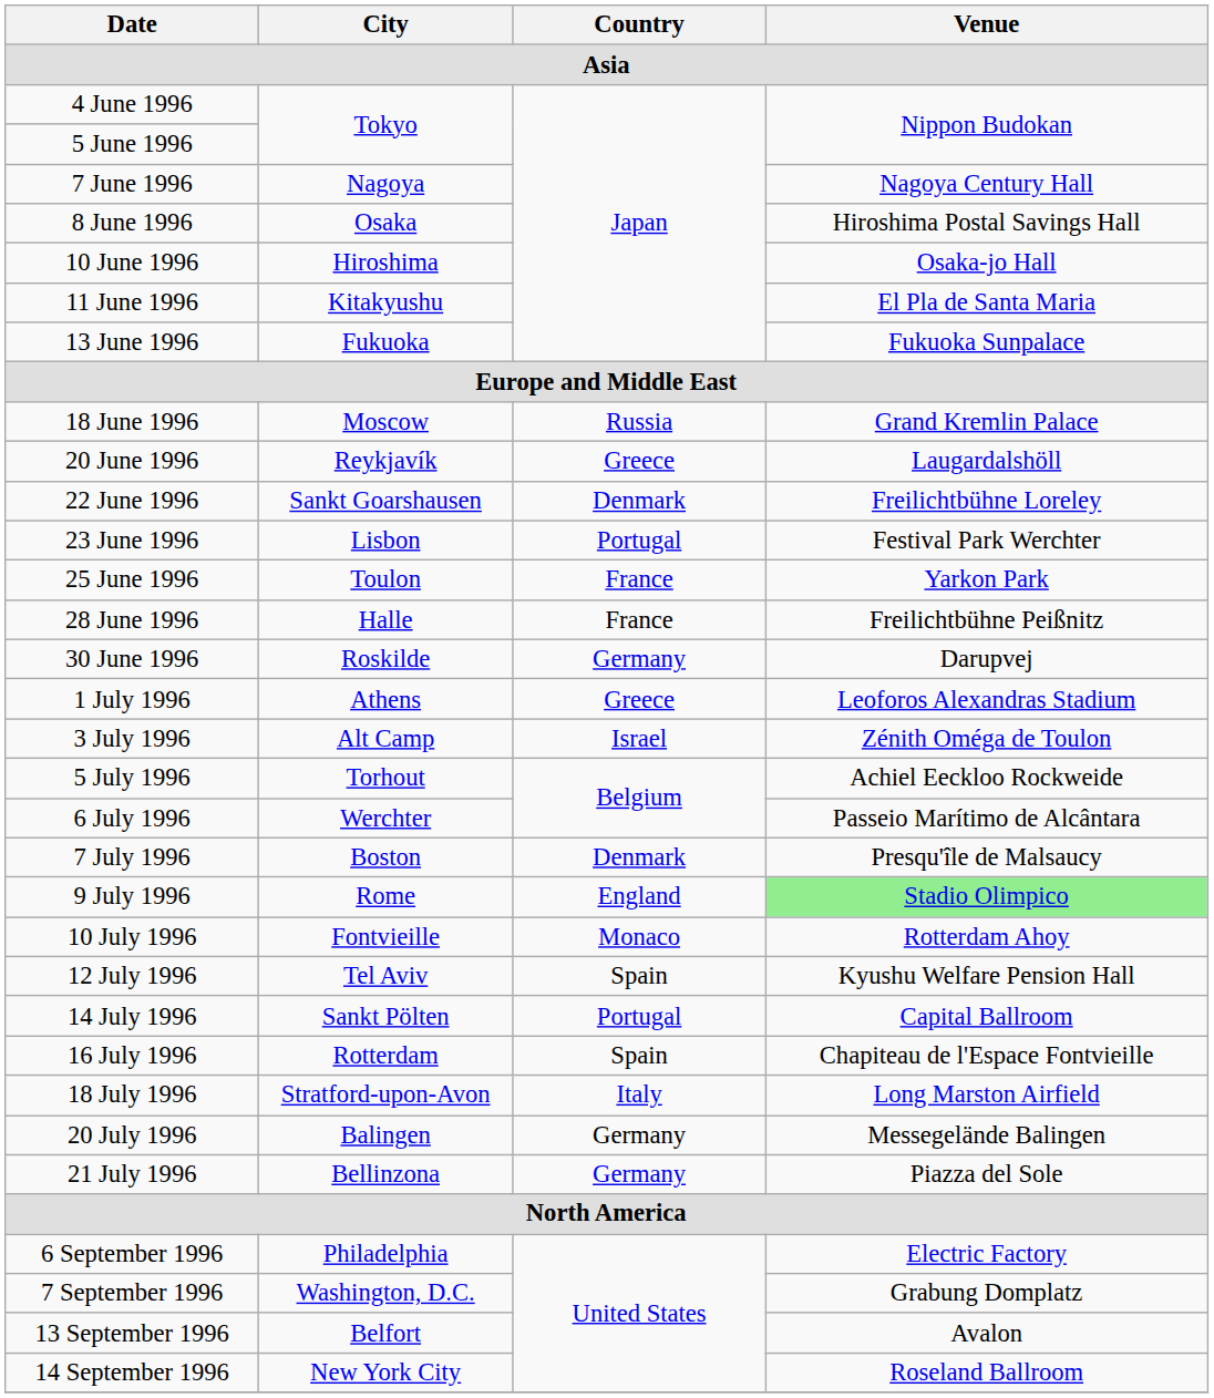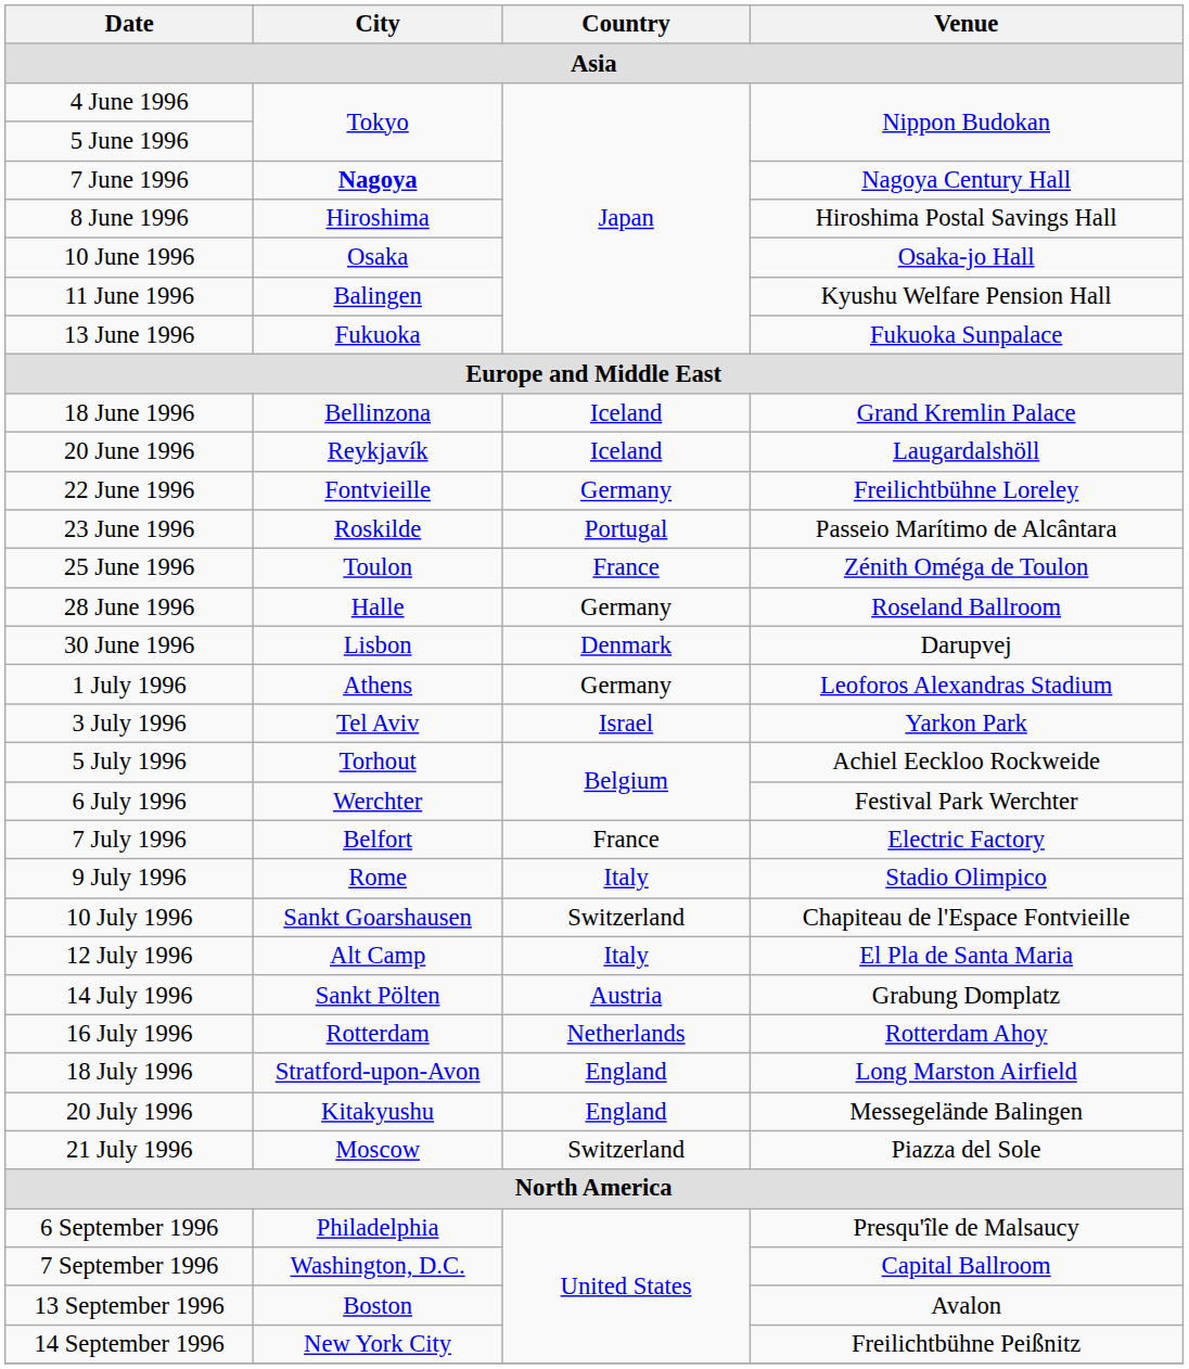7 June 1996 | City / Asia: normal -> bold
8 June 1996 | City / Asia: Osaka -> Hiroshima
10 June 1996 | City / Asia: Hiroshima -> Osaka
11 June 1996 | City / Asia: Kitakyushu -> Balingen
11 June 1996 | Venue / Asia: El Pla de Santa Maria -> Kyushu Welfare Pension Hall
18 June 1996 | City / Asia: Moscow -> Bellinzona
18 June 1996 | Country / Asia: Russia -> Iceland
20 June 1996 | Country / Asia: Greece -> Iceland
22 June 1996 | City / Asia: Sankt Goarshausen -> Fontvieille
22 June 1996 | Country / Asia: Denmark -> Germany
23 June 1996 | City / Asia: Lisbon -> Roskilde
23 June 1996 | Venue / Asia: Festival Park Werchter -> Passeio Marítimo de Alcântara
25 June 1996 | Venue / Asia: Yarkon Park -> Zénith Oméga de Toulon
28 June 1996 | Country / Asia: France -> Germany
28 June 1996 | Venue / Asia: Freilichtbühne Peißnitz -> Roseland Ballroom
30 June 1996 | City / Asia: Roskilde -> Lisbon
30 June 1996 | Country / Asia: Germany -> Denmark
1 July 1996 | Country / Asia: Greece -> Germany
3 July 1996 | City / Asia: Alt Camp -> Tel Aviv
3 July 1996 | Venue / Asia: Zénith Oméga de Toulon -> Yarkon Park
6 July 1996 | Venue / Asia: Passeio Marítimo de Alcântara -> Festival Park Werchter
7 July 1996 | City / Asia: Boston -> Belfort
7 July 1996 | Country / Asia: Denmark -> France
7 July 1996 | Venue / Asia: Presqu'île de Malsaucy -> Electric Factory
9 July 1996 | Country / Asia: England -> Italy
9 July 1996 | Venue / Asia: lightgreen background -> no background
10 July 1996 | City / Asia: Fontvieille -> Sankt Goarshausen
10 July 1996 | Country / Asia: Monaco -> Switzerland
10 July 1996 | Venue / Asia: Rotterdam Ahoy -> Chapiteau de l'Espace Fontvieille
12 July 1996 | City / Asia: Tel Aviv -> Alt Camp
12 July 1996 | Country / Asia: Spain -> Italy
12 July 1996 | Venue / Asia: Kyushu Welfare Pension Hall -> El Pla de Santa Maria
14 July 1996 | Country / Asia: Portugal -> Austria
14 July 1996 | Venue / Asia: Capital Ballroom -> Grabung Domplatz
16 July 1996 | Country / Asia: Spain -> Netherlands
16 July 1996 | Venue / Asia: Chapiteau de l'Espace Fontvieille -> Rotterdam Ahoy
18 July 1996 | Country / Asia: Italy -> England
20 July 1996 | City / Asia: Balingen -> Kitakyushu
20 July 1996 | Country / Asia: Germany -> England
21 July 1996 | City / Asia: Bellinzona -> Moscow
21 July 1996 | Country / Asia: Germany -> Switzerland
6 September 1996 | Venue / Asia: Electric Factory -> Presqu'île de Malsaucy
7 September 1996 | Venue / Asia: Grabung Domplatz -> Capital Ballroom
13 September 1996 | City / Asia: Belfort -> Boston
14 September 1996 | Venue / Asia: Roseland Ballroom -> Freilichtbühne Peißnitz
